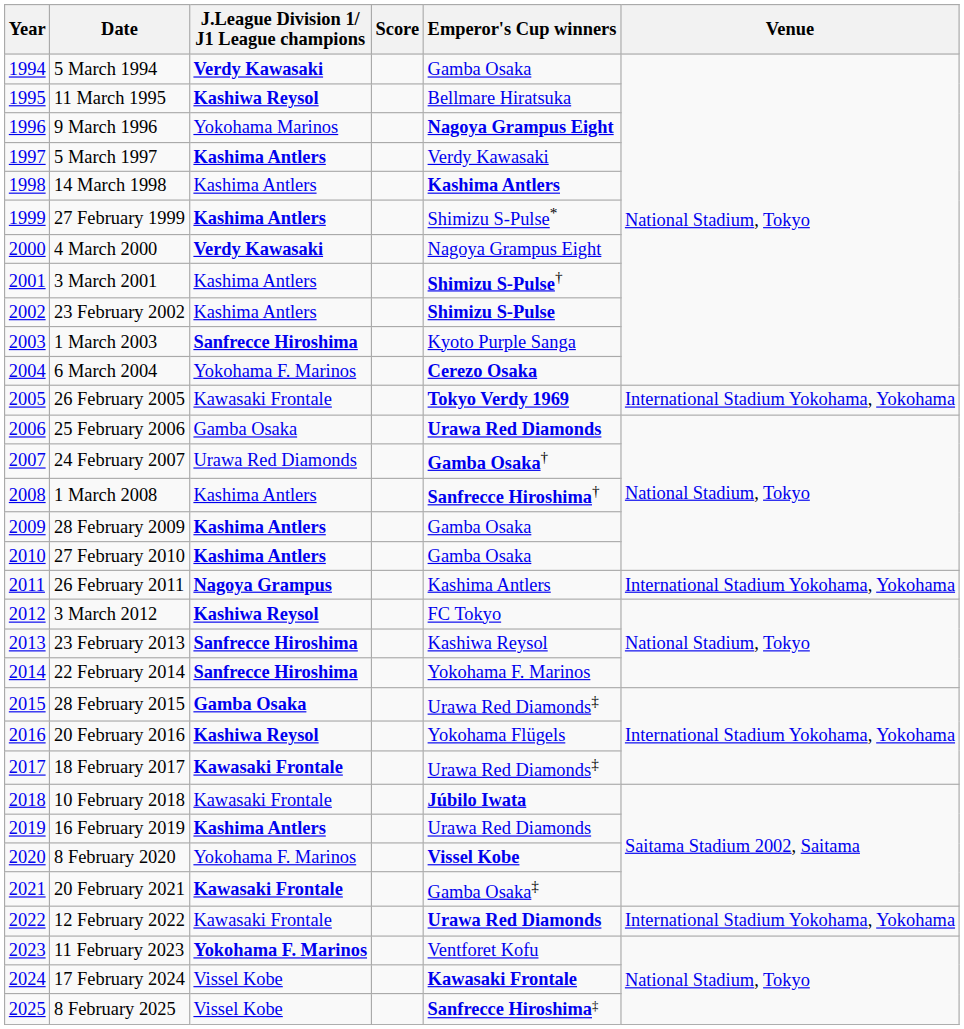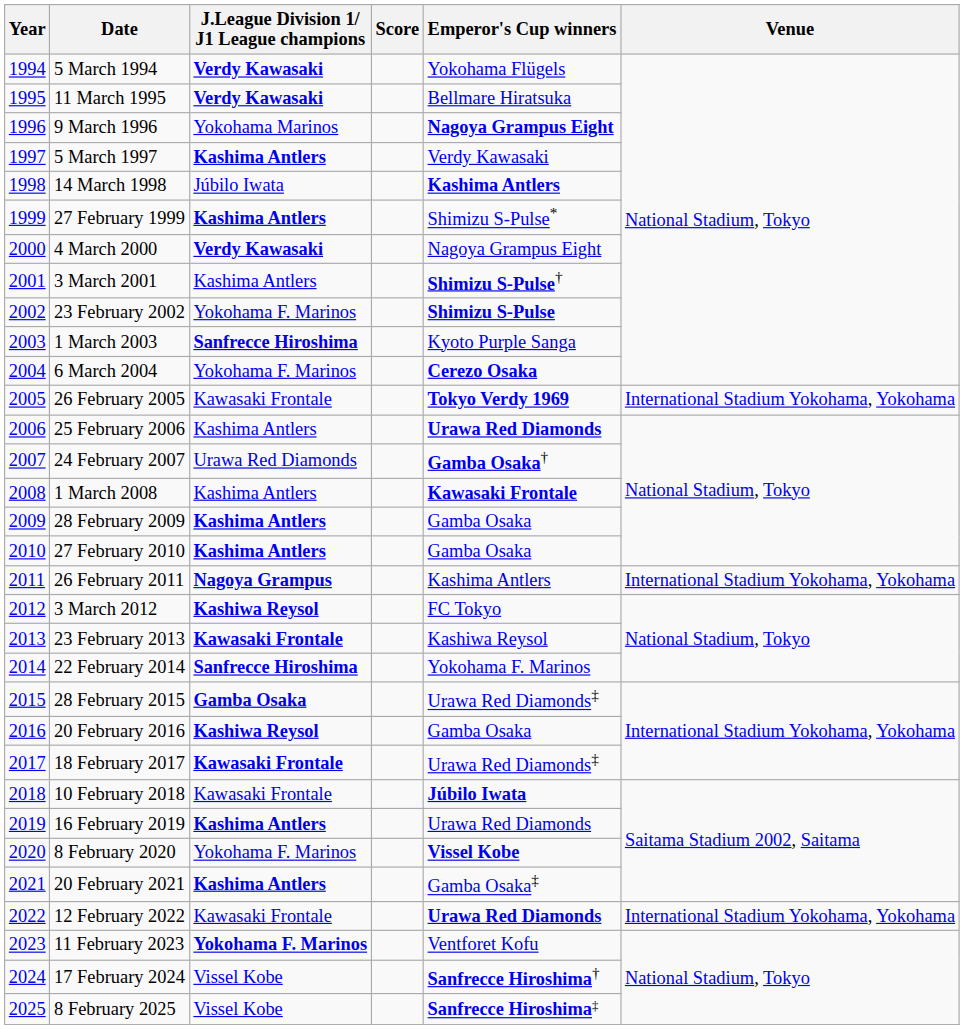5 March 1994 | Emperor's Cup winners: Gamba Osaka -> Yokohama Flügels
11 March 1995 | J.League Division 1/ J1 League champions: Kashiwa Reysol -> Verdy Kawasaki
14 March 1998 | J.League Division 1/ J1 League champions: Kashima Antlers -> Júbilo Iwata
23 February 2002 | J.League Division 1/ J1 League champions: Kashima Antlers -> Yokohama F. Marinos
25 February 2006 | J.League Division 1/ J1 League champions: Gamba Osaka -> Kashima Antlers
1 March 2008 | Emperor's Cup winners: Sanfrecce Hiroshima† -> Kawasaki Frontale
23 February 2013 | J.League Division 1/ J1 League champions: Sanfrecce Hiroshima -> Kawasaki Frontale
20 February 2016 | Emperor's Cup winners: Yokohama Flügels -> Gamba Osaka
20 February 2021 | J.League Division 1/ J1 League champions: Kawasaki Frontale -> Kashima Antlers
17 February 2024 | Emperor's Cup winners: Kawasaki Frontale -> Sanfrecce Hiroshima†
